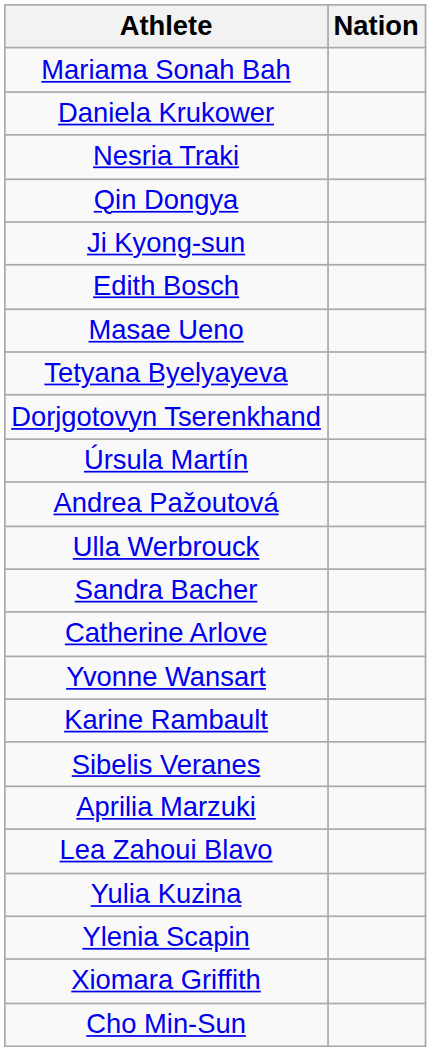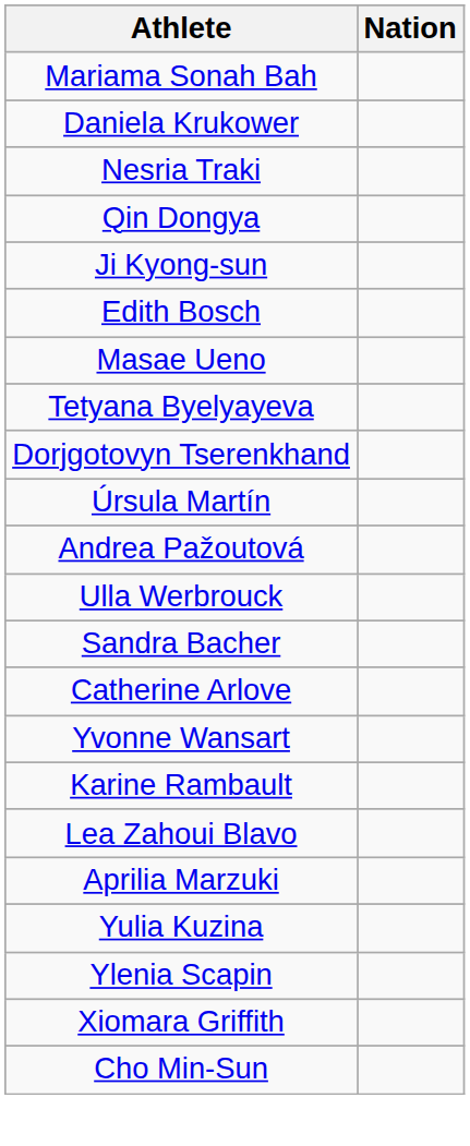- row: Sibelis Veranes
rows swapped: Lea Zahoui Blavo <-> Aprilia Marzuki
